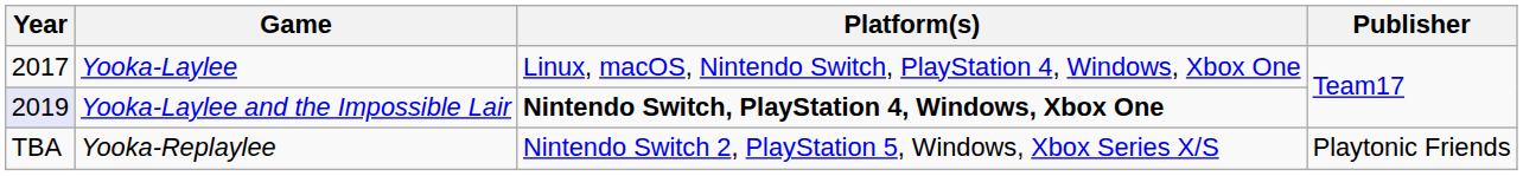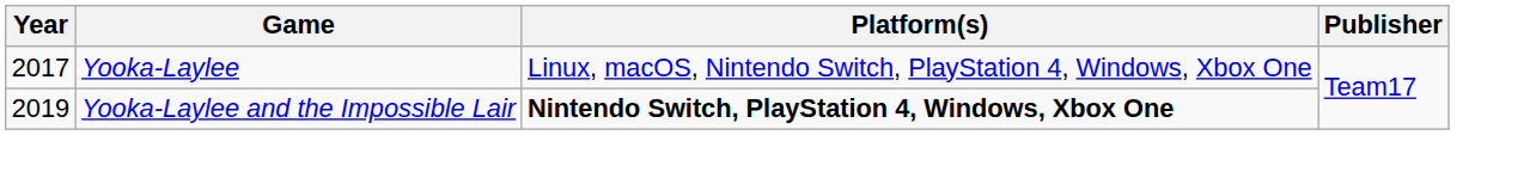Yooka-Laylee and the Impossible Lair | Year: lavender background -> no background
- row: TBA | Yooka-Replaylee | Nintendo Switch 2, PlayStation 5, Windows, Xbox Series X/S | Playtonic Friends
